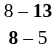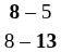rows swapped: 8 – 5 <-> 8 – 13
